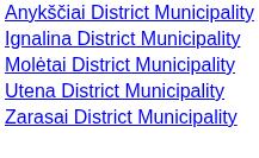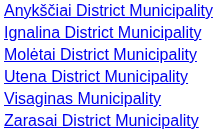+ row: Visaginas Municipality
